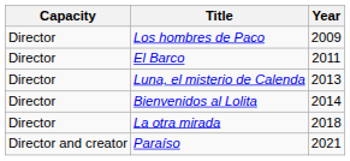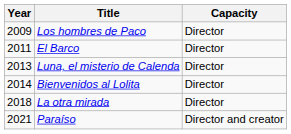columns swapped: Year <-> Capacity
